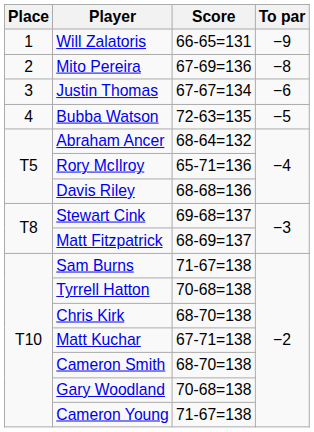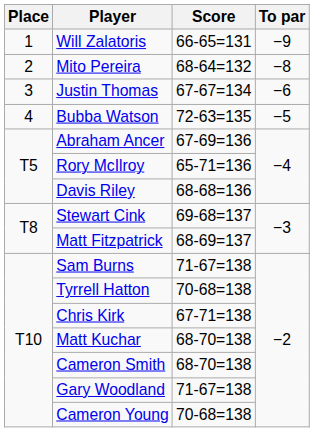Mito Pereira | Score: 67-69=136 -> 68-64=132
Abraham Ancer | Score: 68-64=132 -> 67-69=136
Chris Kirk | Score: 68-70=138 -> 67-71=138
Matt Kuchar | Score: 67-71=138 -> 68-70=138
Gary Woodland | Score: 70-68=138 -> 71-67=138
Cameron Young | Score: 71-67=138 -> 70-68=138
